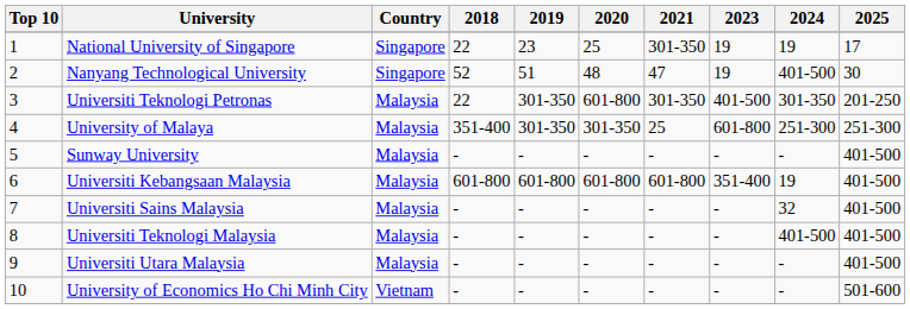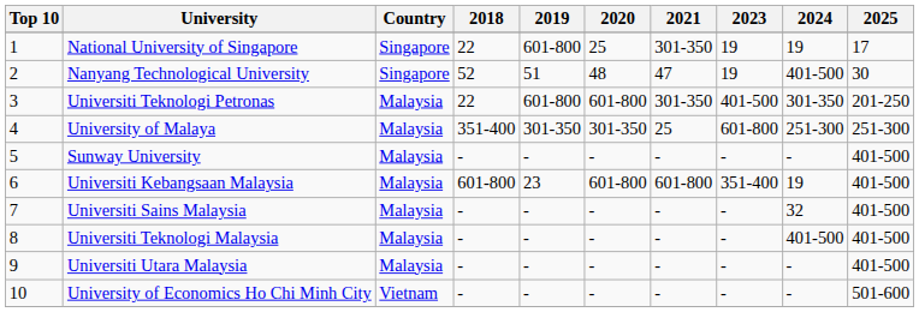National University of Singapore | 2019: 23 -> 601-800
Universiti Teknologi Petronas | 2019: 301-350 -> 601-800
Universiti Kebangsaan Malaysia | 2019: 601-800 -> 23
